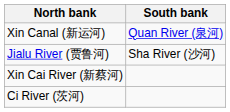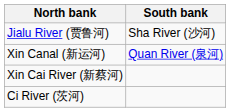rows swapped: Jialu River (贾鲁河) <-> Xin Canal (新运河)
